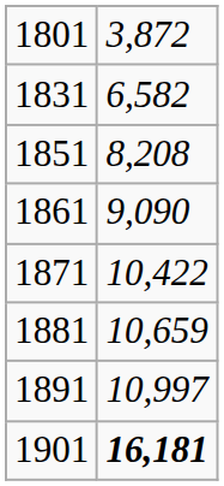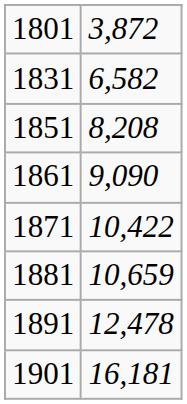1891 | column 2: 10,997 -> 12,478
1901 | column 2: bold -> normal
